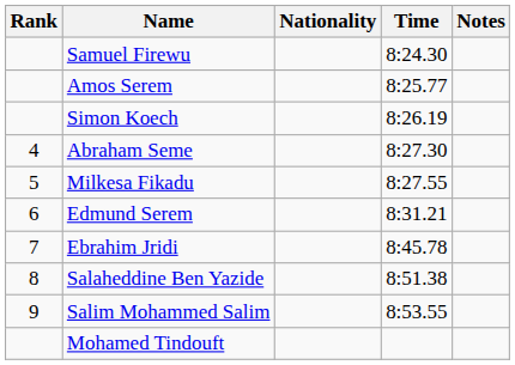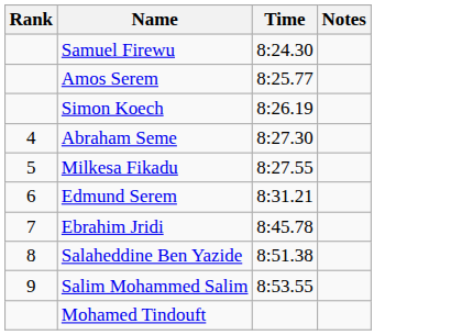- column: Nationality
